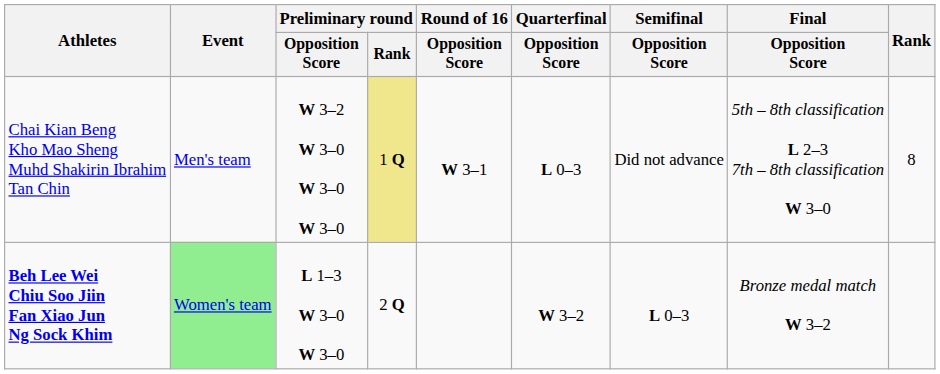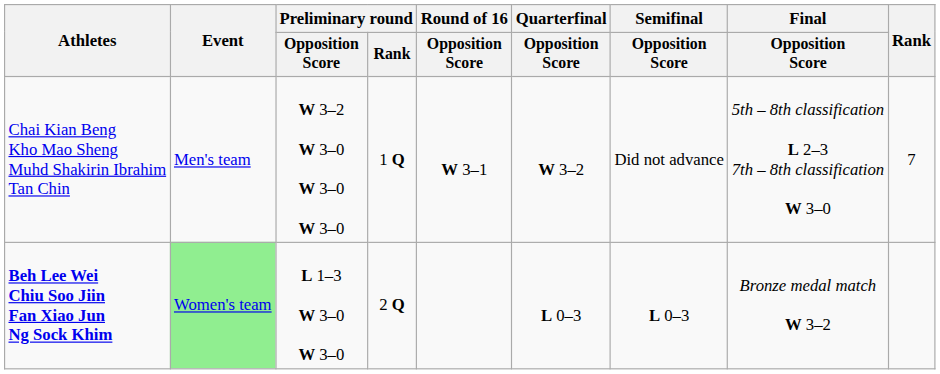Chai Kian Beng Kho Mao Sheng Muhd Shakirin Ibrahim Tan Chin | Preliminary round / Rank: khaki background -> no background
Chai Kian Beng Kho Mao Sheng Muhd Shakirin Ibrahim Tan Chin | Quarterfinal / Opposition Score: L 0–3 -> W 3–2
Chai Kian Beng Kho Mao Sheng Muhd Shakirin Ibrahim Tan Chin | Rank: 8 -> 7
Beh Lee Wei Chiu Soo Jiin Fan Xiao Jun Ng Sock Khim | Quarterfinal / Opposition Score: W 3–2 -> L 0–3
